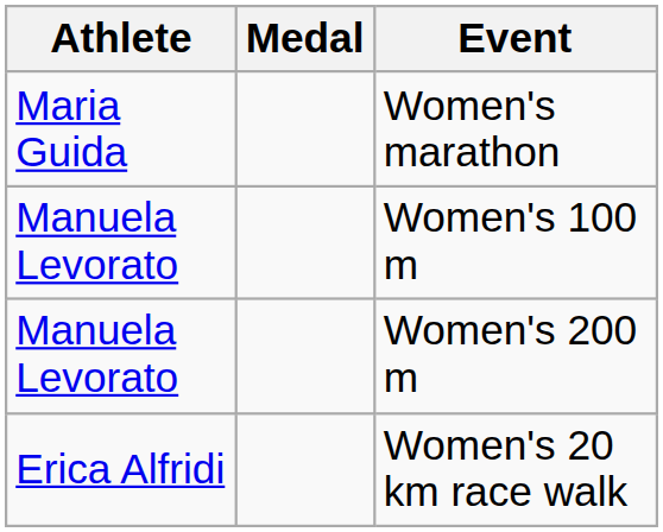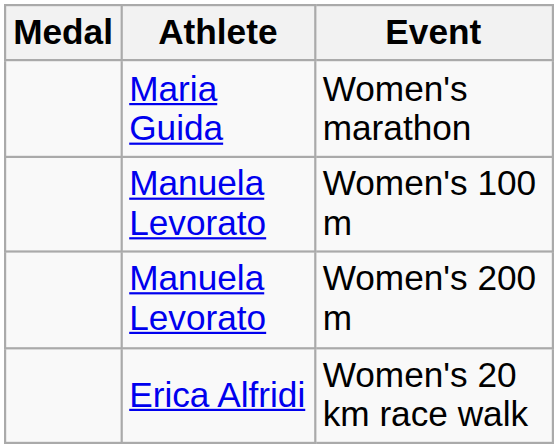columns swapped: Medal <-> Athlete
